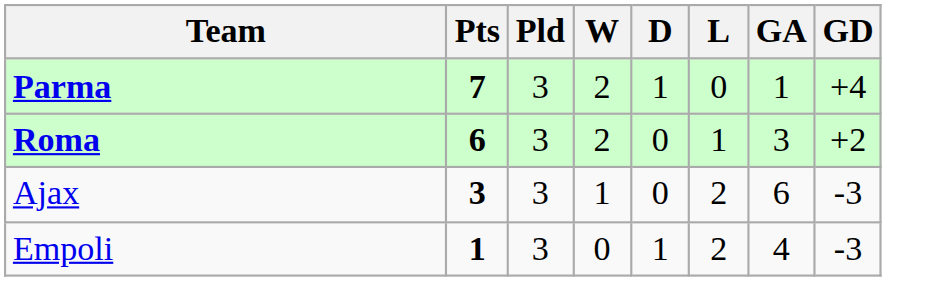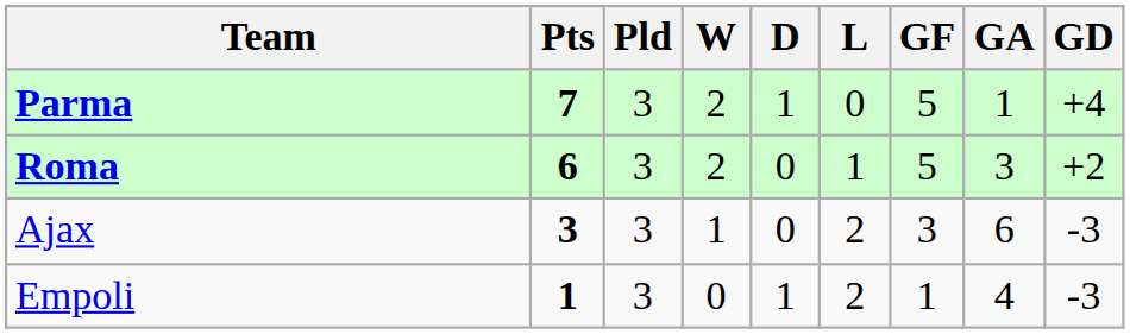+ column: GF | 5 | 5 | 3 | 1
